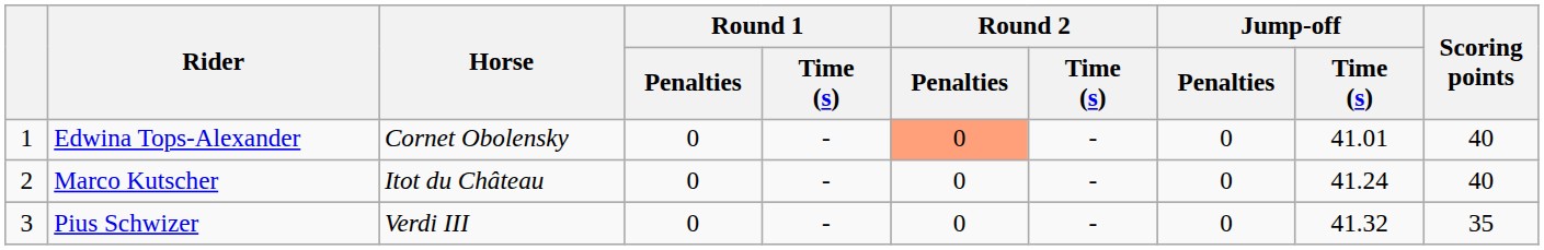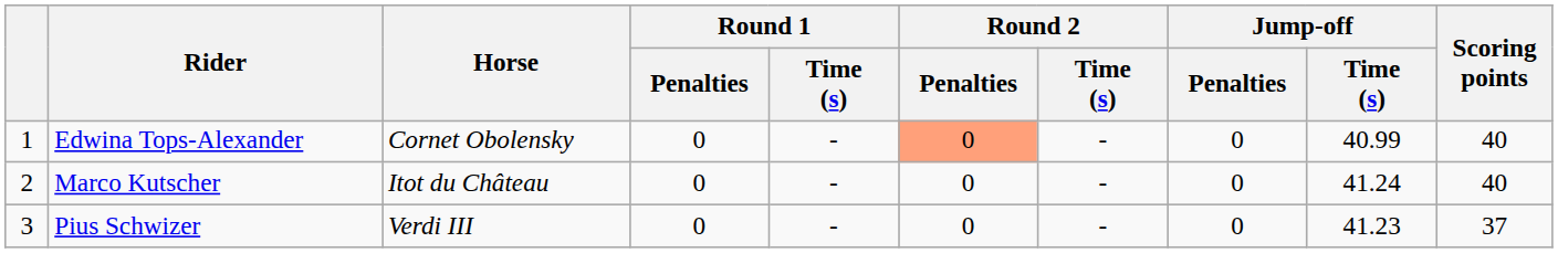Edwina Tops-Alexander | Jump-off / Time (s): 41.01 -> 40.99
Pius Schwizer | Jump-off / Time (s): 41.32 -> 41.23
Pius Schwizer | Scoring points: 35 -> 37
